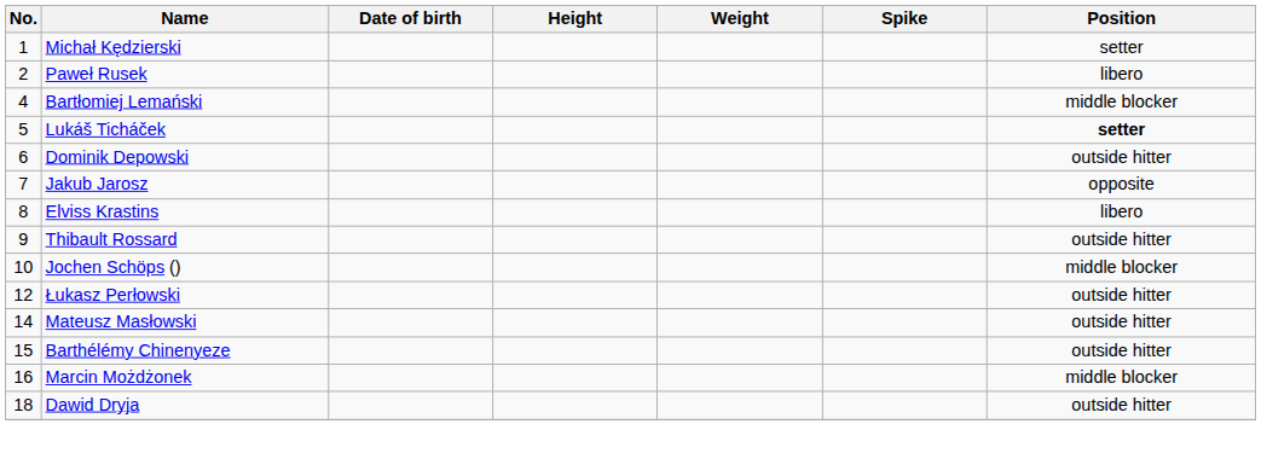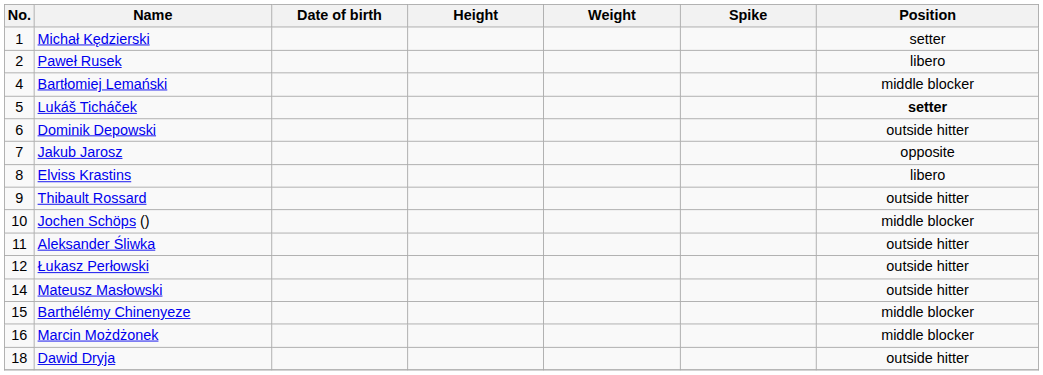+ row: 11 | Aleksander Śliwka | outside hitter
Barthélémy Chinenyeze | Position: outside hitter -> middle blocker
